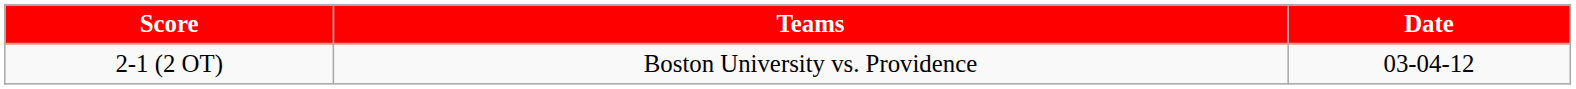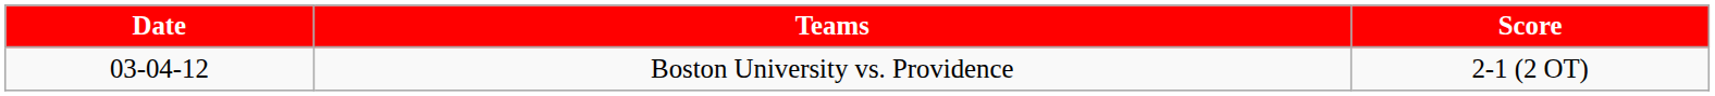columns swapped: Date <-> Score
